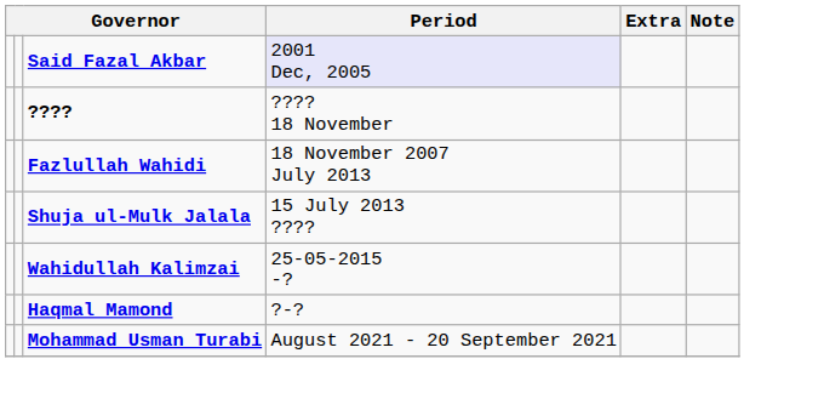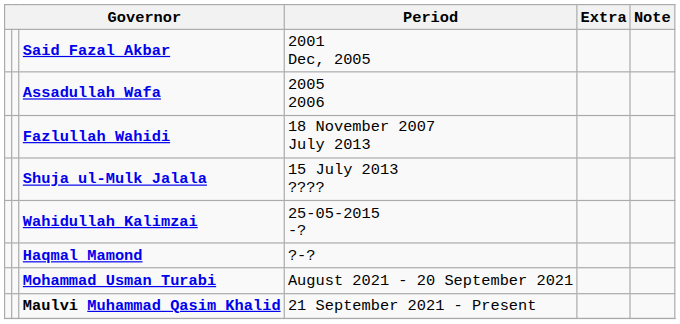Said Fazal Akbar | Period: lavender background -> no background
+ row: Assadullah Wafa | 2005 2006
- row: ???? | ???? 18 November
+ row: Maulvi Muhammad Qasim Khalid | 21 September 2021 - Present
